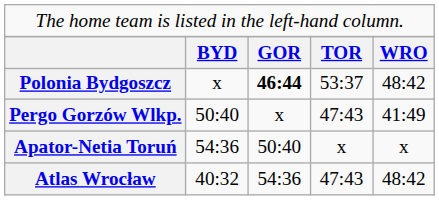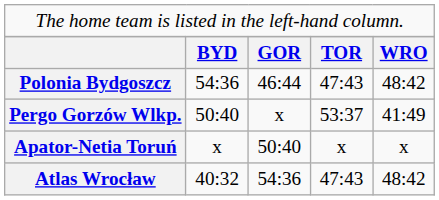Polonia Bydgoszcz | column 2: x -> 54:36
Polonia Bydgoszcz | column 3: bold -> normal
Polonia Bydgoszcz | column 4: 53:37 -> 47:43
Pergo Gorzów Wlkp. | column 4: 47:43 -> 53:37
Apator-Netia Toruń | column 2: 54:36 -> x
